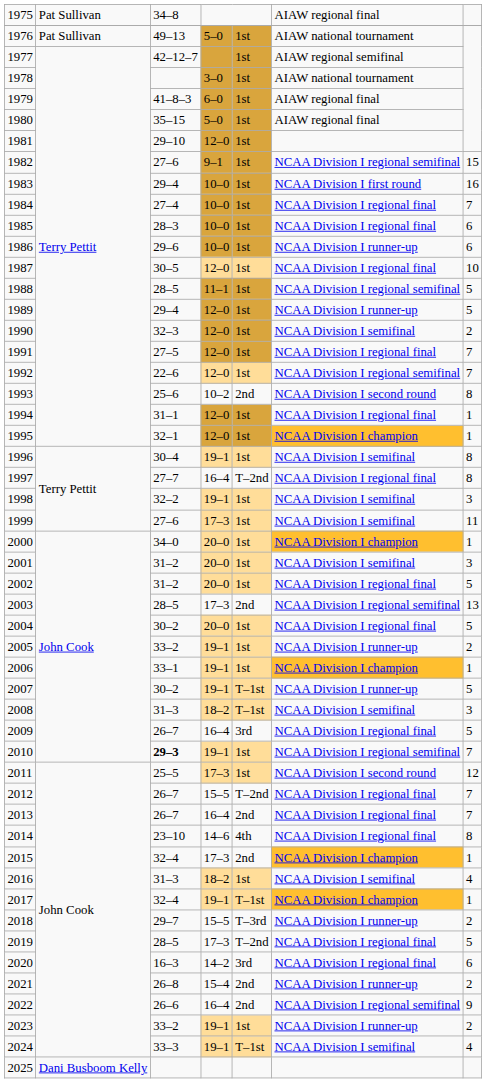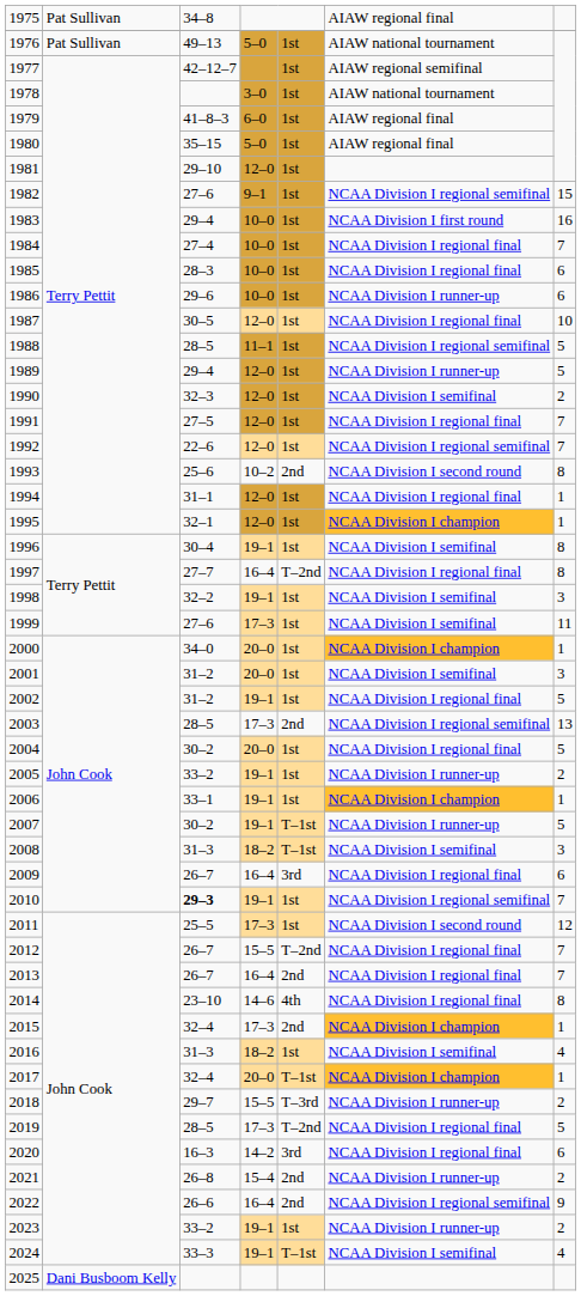2002 | column 4: 20–0 -> 19–1
2009 | column 7: 5 -> 6
2017 | column 4: 19–1 -> 20–0
